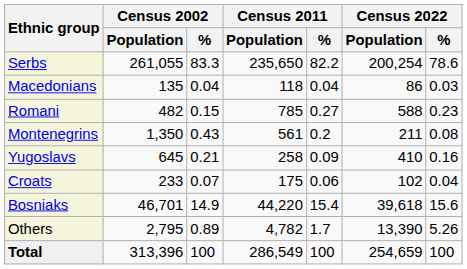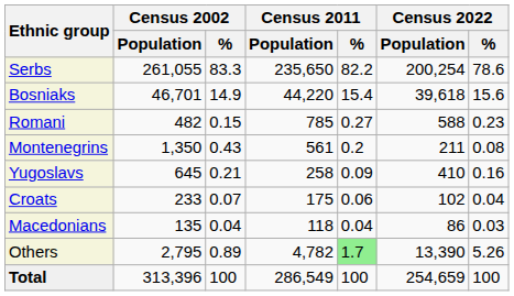rows swapped: Bosniaks <-> Macedonians
Others | Census 2011 / %: no background -> lightgreen background
